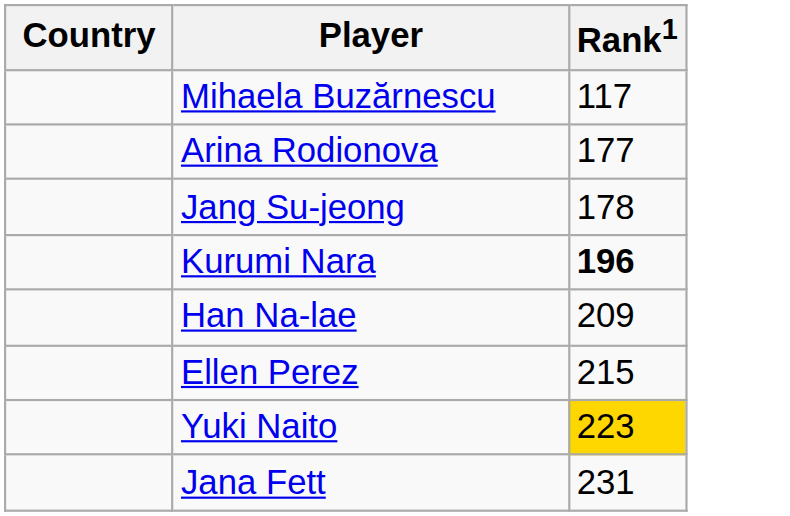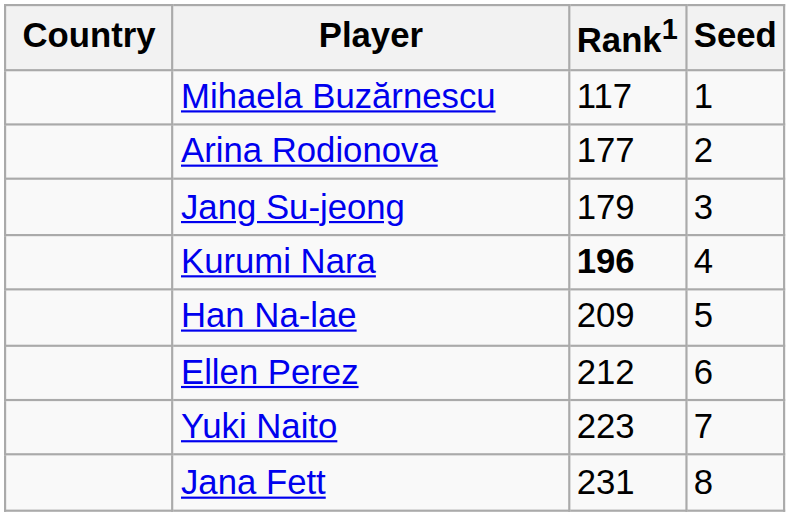+ column: Seed | 1 | 2 | 3 | 4 | 5 | 6 | 7 | 8
Jang Su-jeong | Rank1: 178 -> 179
Ellen Perez | Rank1: 215 -> 212
Yuki Naito | Rank1: gold background -> no background
